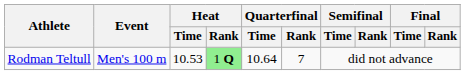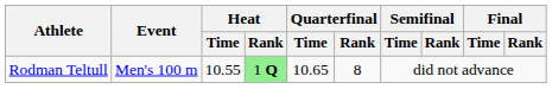Rodman Teltull | Heat / Time: 10.53 -> 10.55
Rodman Teltull | Quarterfinal / Time: 10.64 -> 10.65
Rodman Teltull | Quarterfinal / Rank: 7 -> 8
